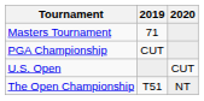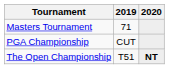- row: U.S. Open | CUT
The Open Championship | 2020: normal -> bold
